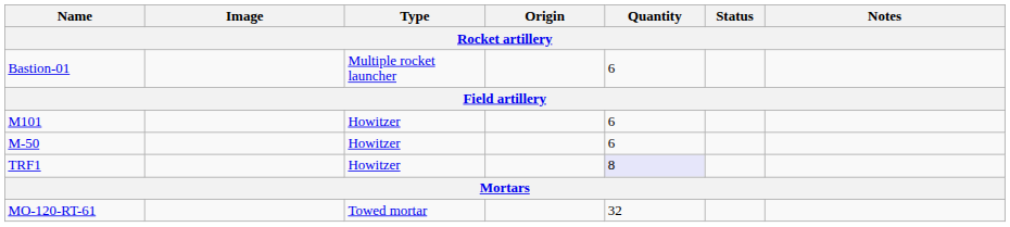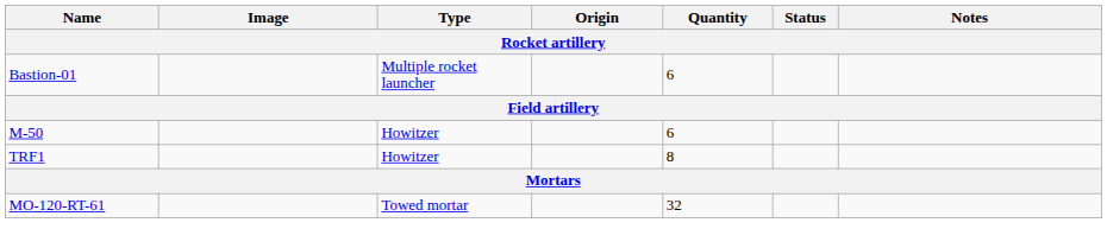- row: M101 | Howitzer | 6
TRF1 | Quantity: lavender background -> no background
